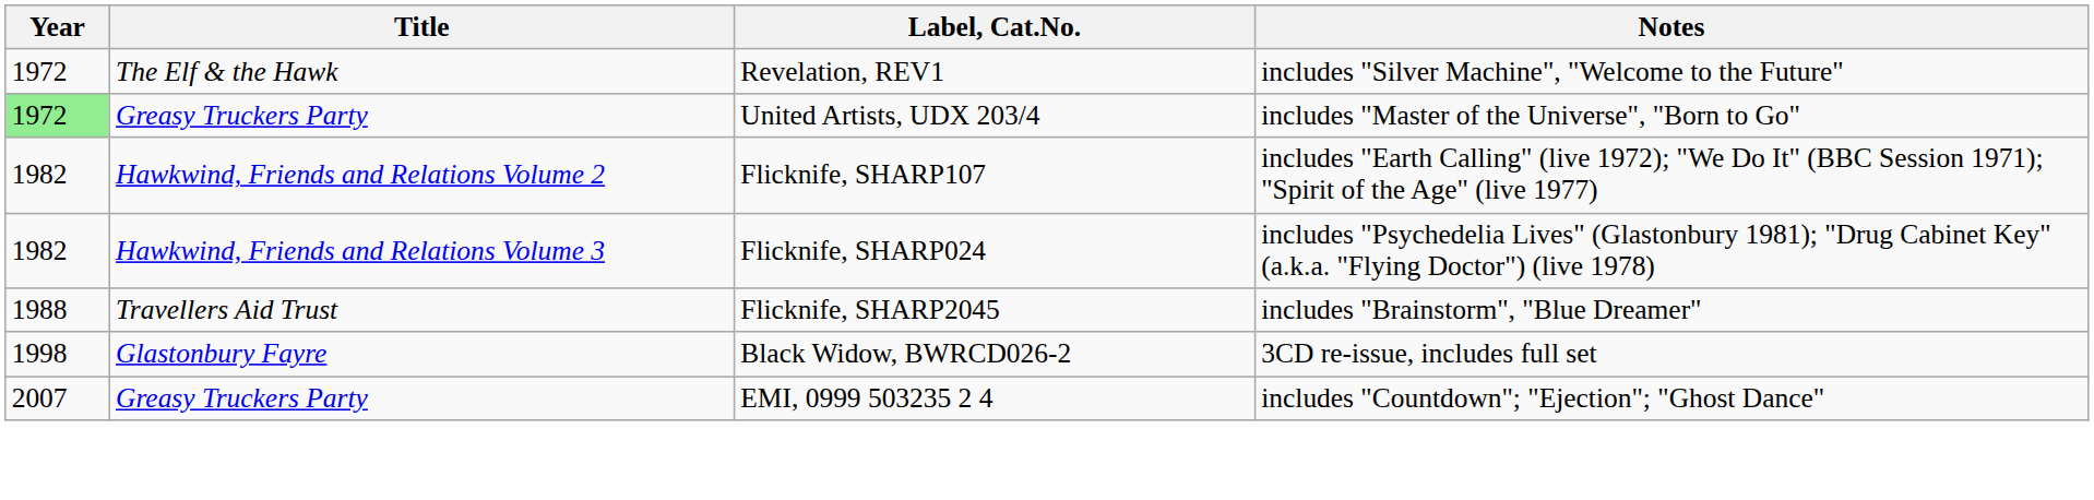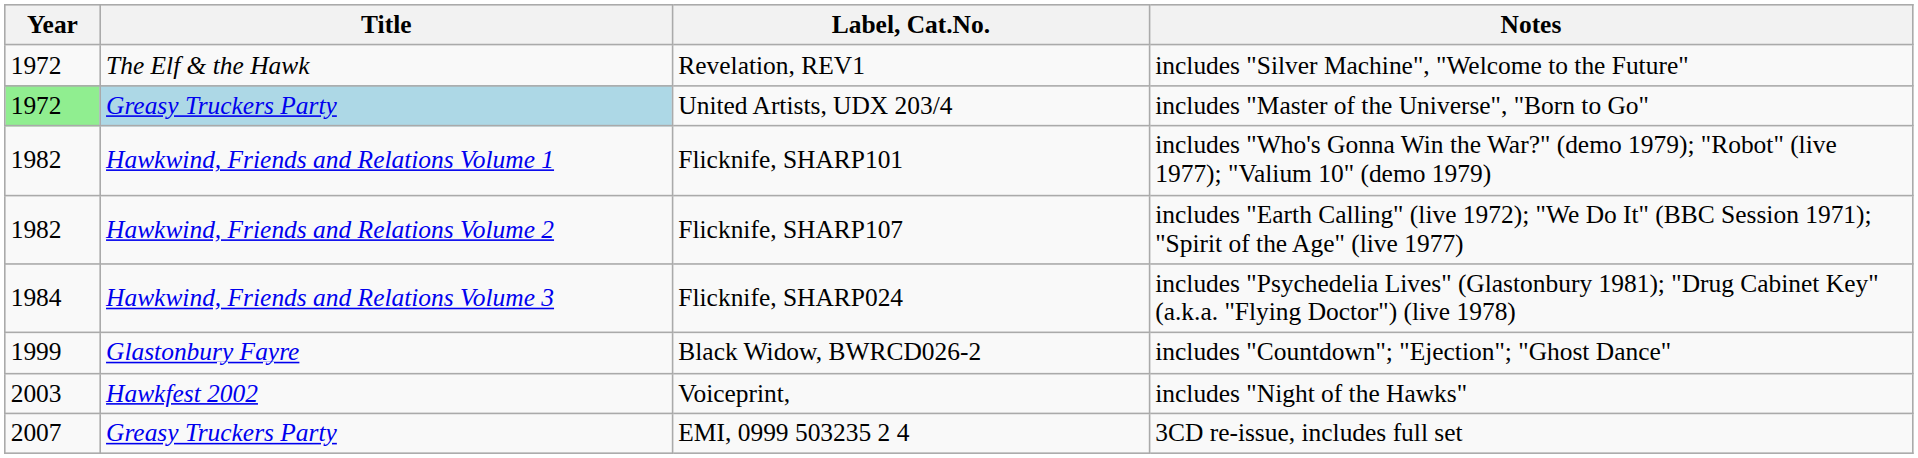United Artists, UDX 203/4 | Title: no background -> lightblue background
+ row: 1982 | Hawkwind, Friends and Relations Volume 1 | Flicknife, SHARP101 | includes "Who's Gonna Win the War?" (demo 1979); "Robot" (live 1977); "Valium 10" (demo 1979)
Flicknife, SHARP024 | Year: 1982 -> 1984
- row: 1988 | Travellers Aid Trust | Flicknife, SHARP2045 | includes "Brainstorm", "Blue Dreamer"
Black Widow, BWRCD026-2 | Year: 1998 -> 1999
Black Widow, BWRCD026-2 | Notes: 3CD re-issue, includes full set -> includes "Countdown"; "Ejection"; "Ghost Dance"
+ row: 2003 | Hawkfest 2002 | Voiceprint, | includes "Night of the Hawks"
EMI, 0999 503235 2 4 | Notes: includes "Countdown"; "Ejection"; "Ghost Dance" -> 3CD re-issue, includes full set
